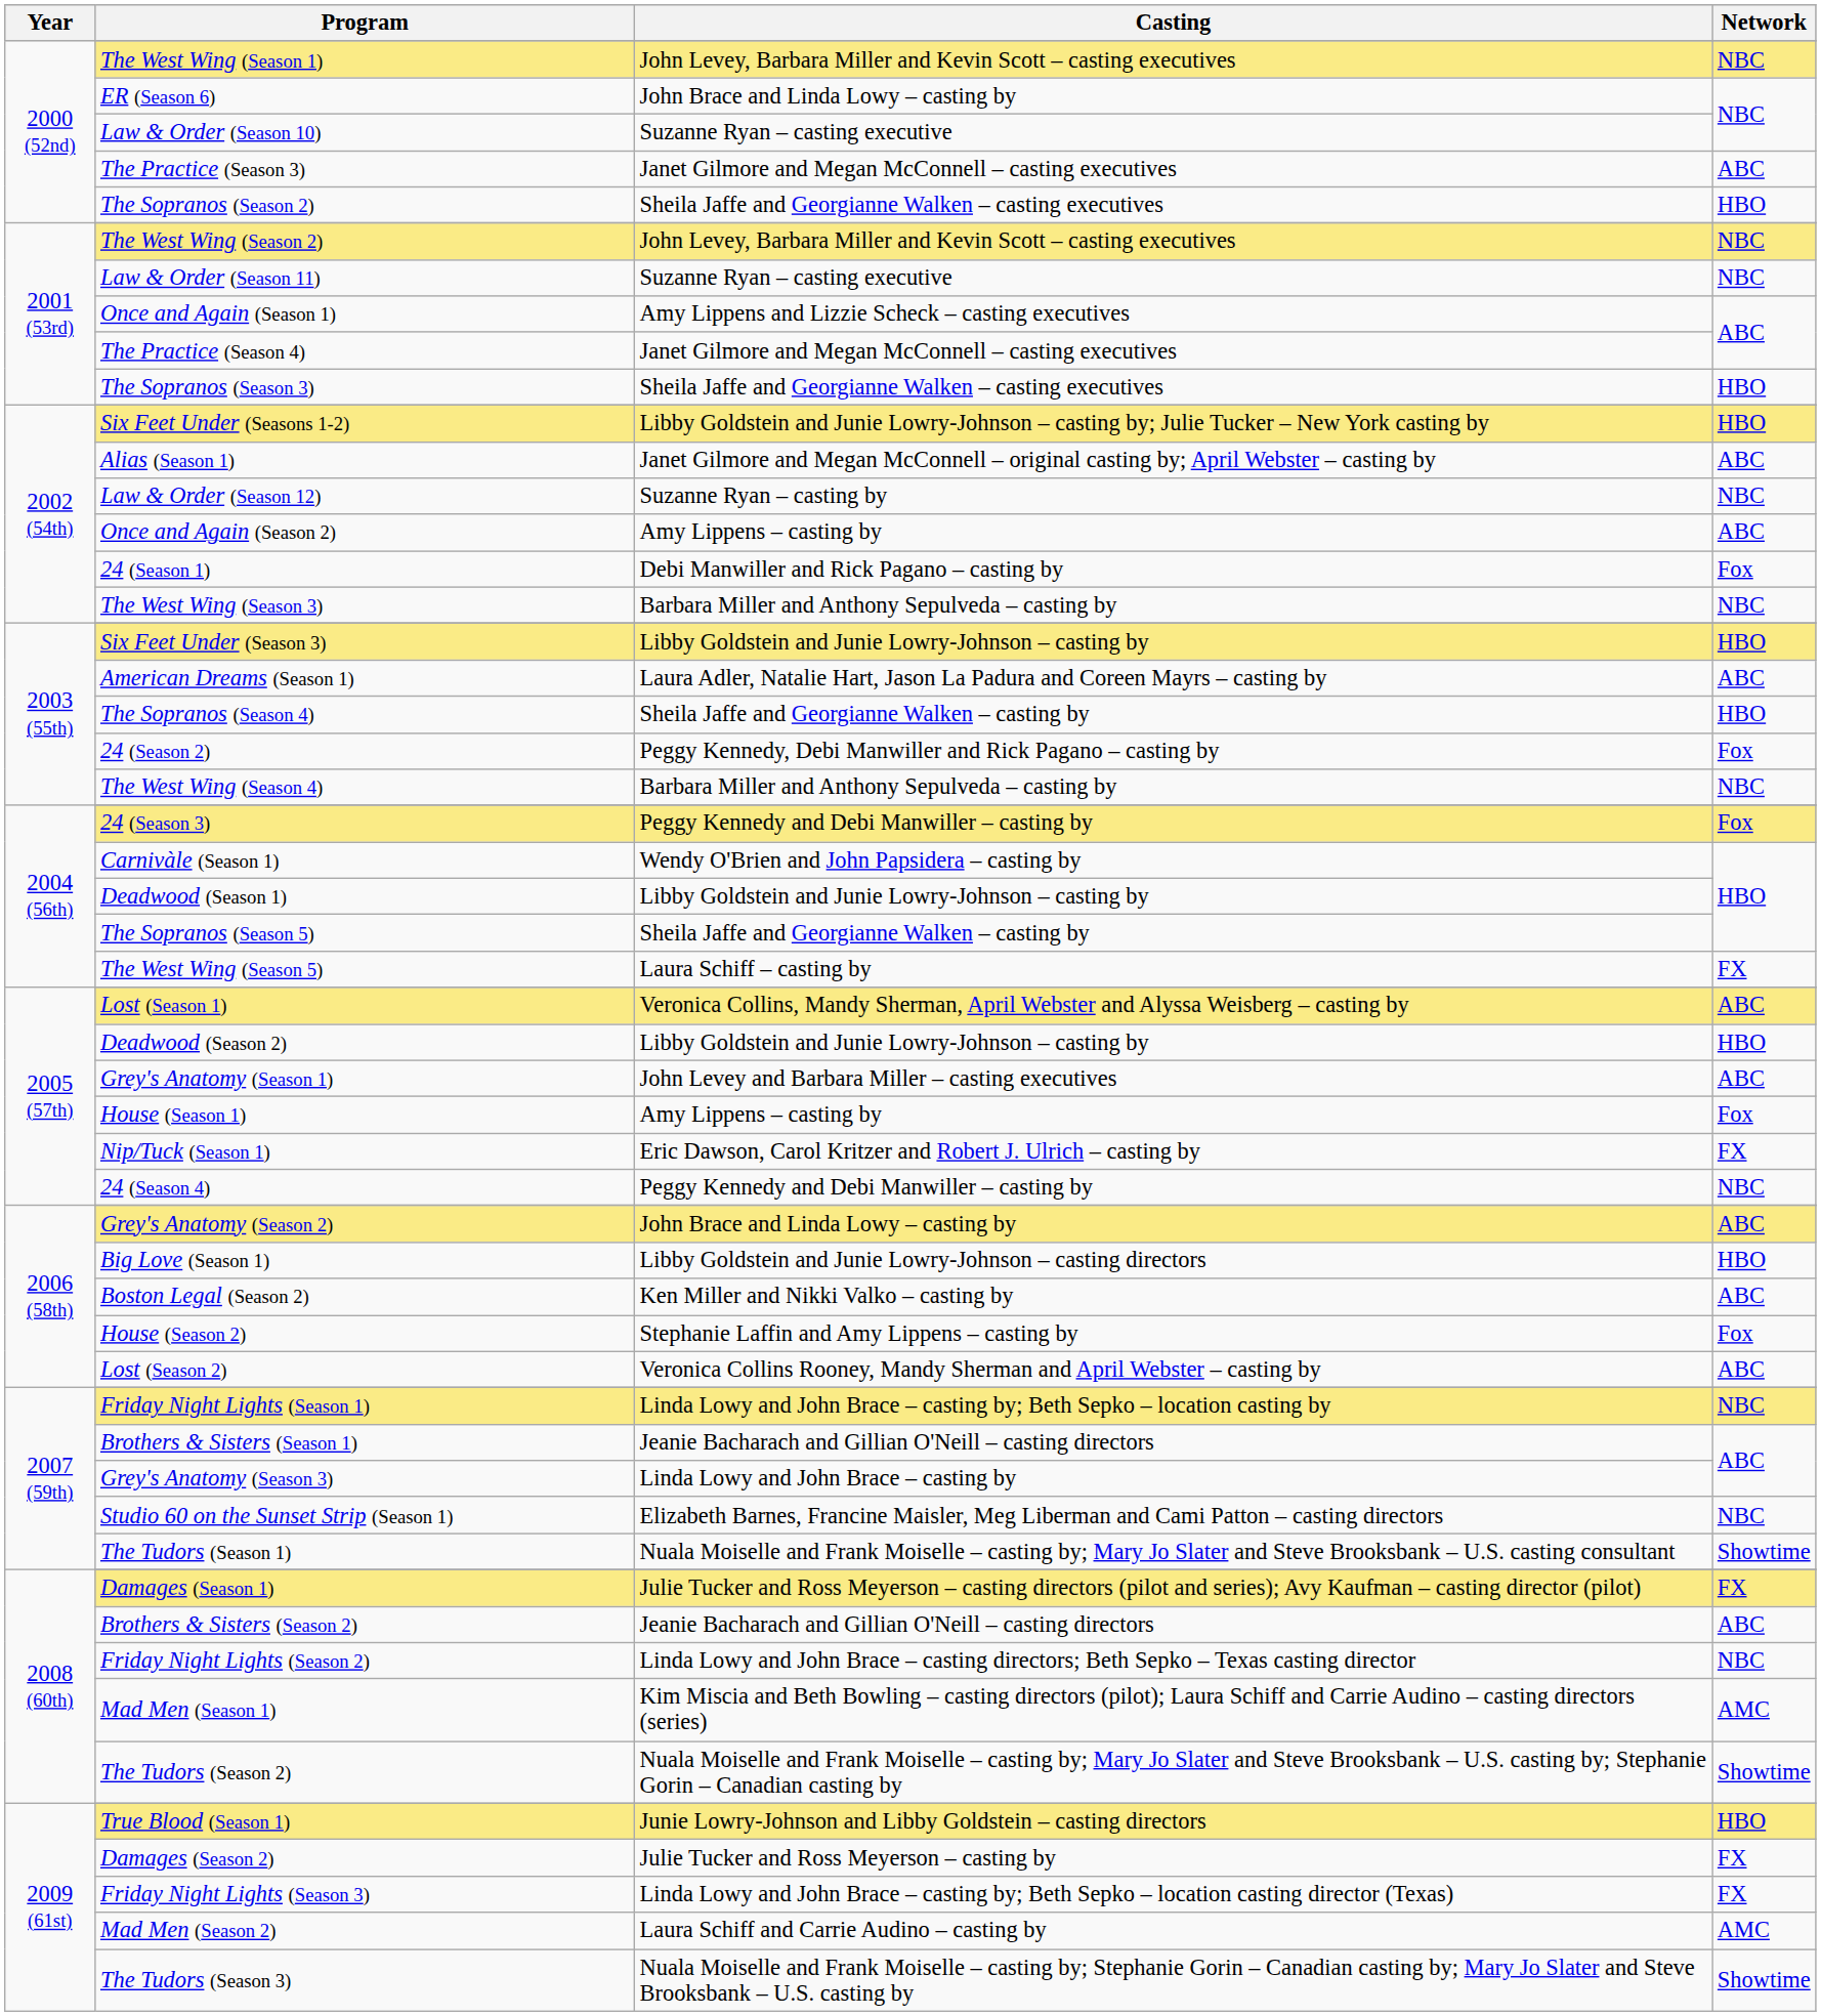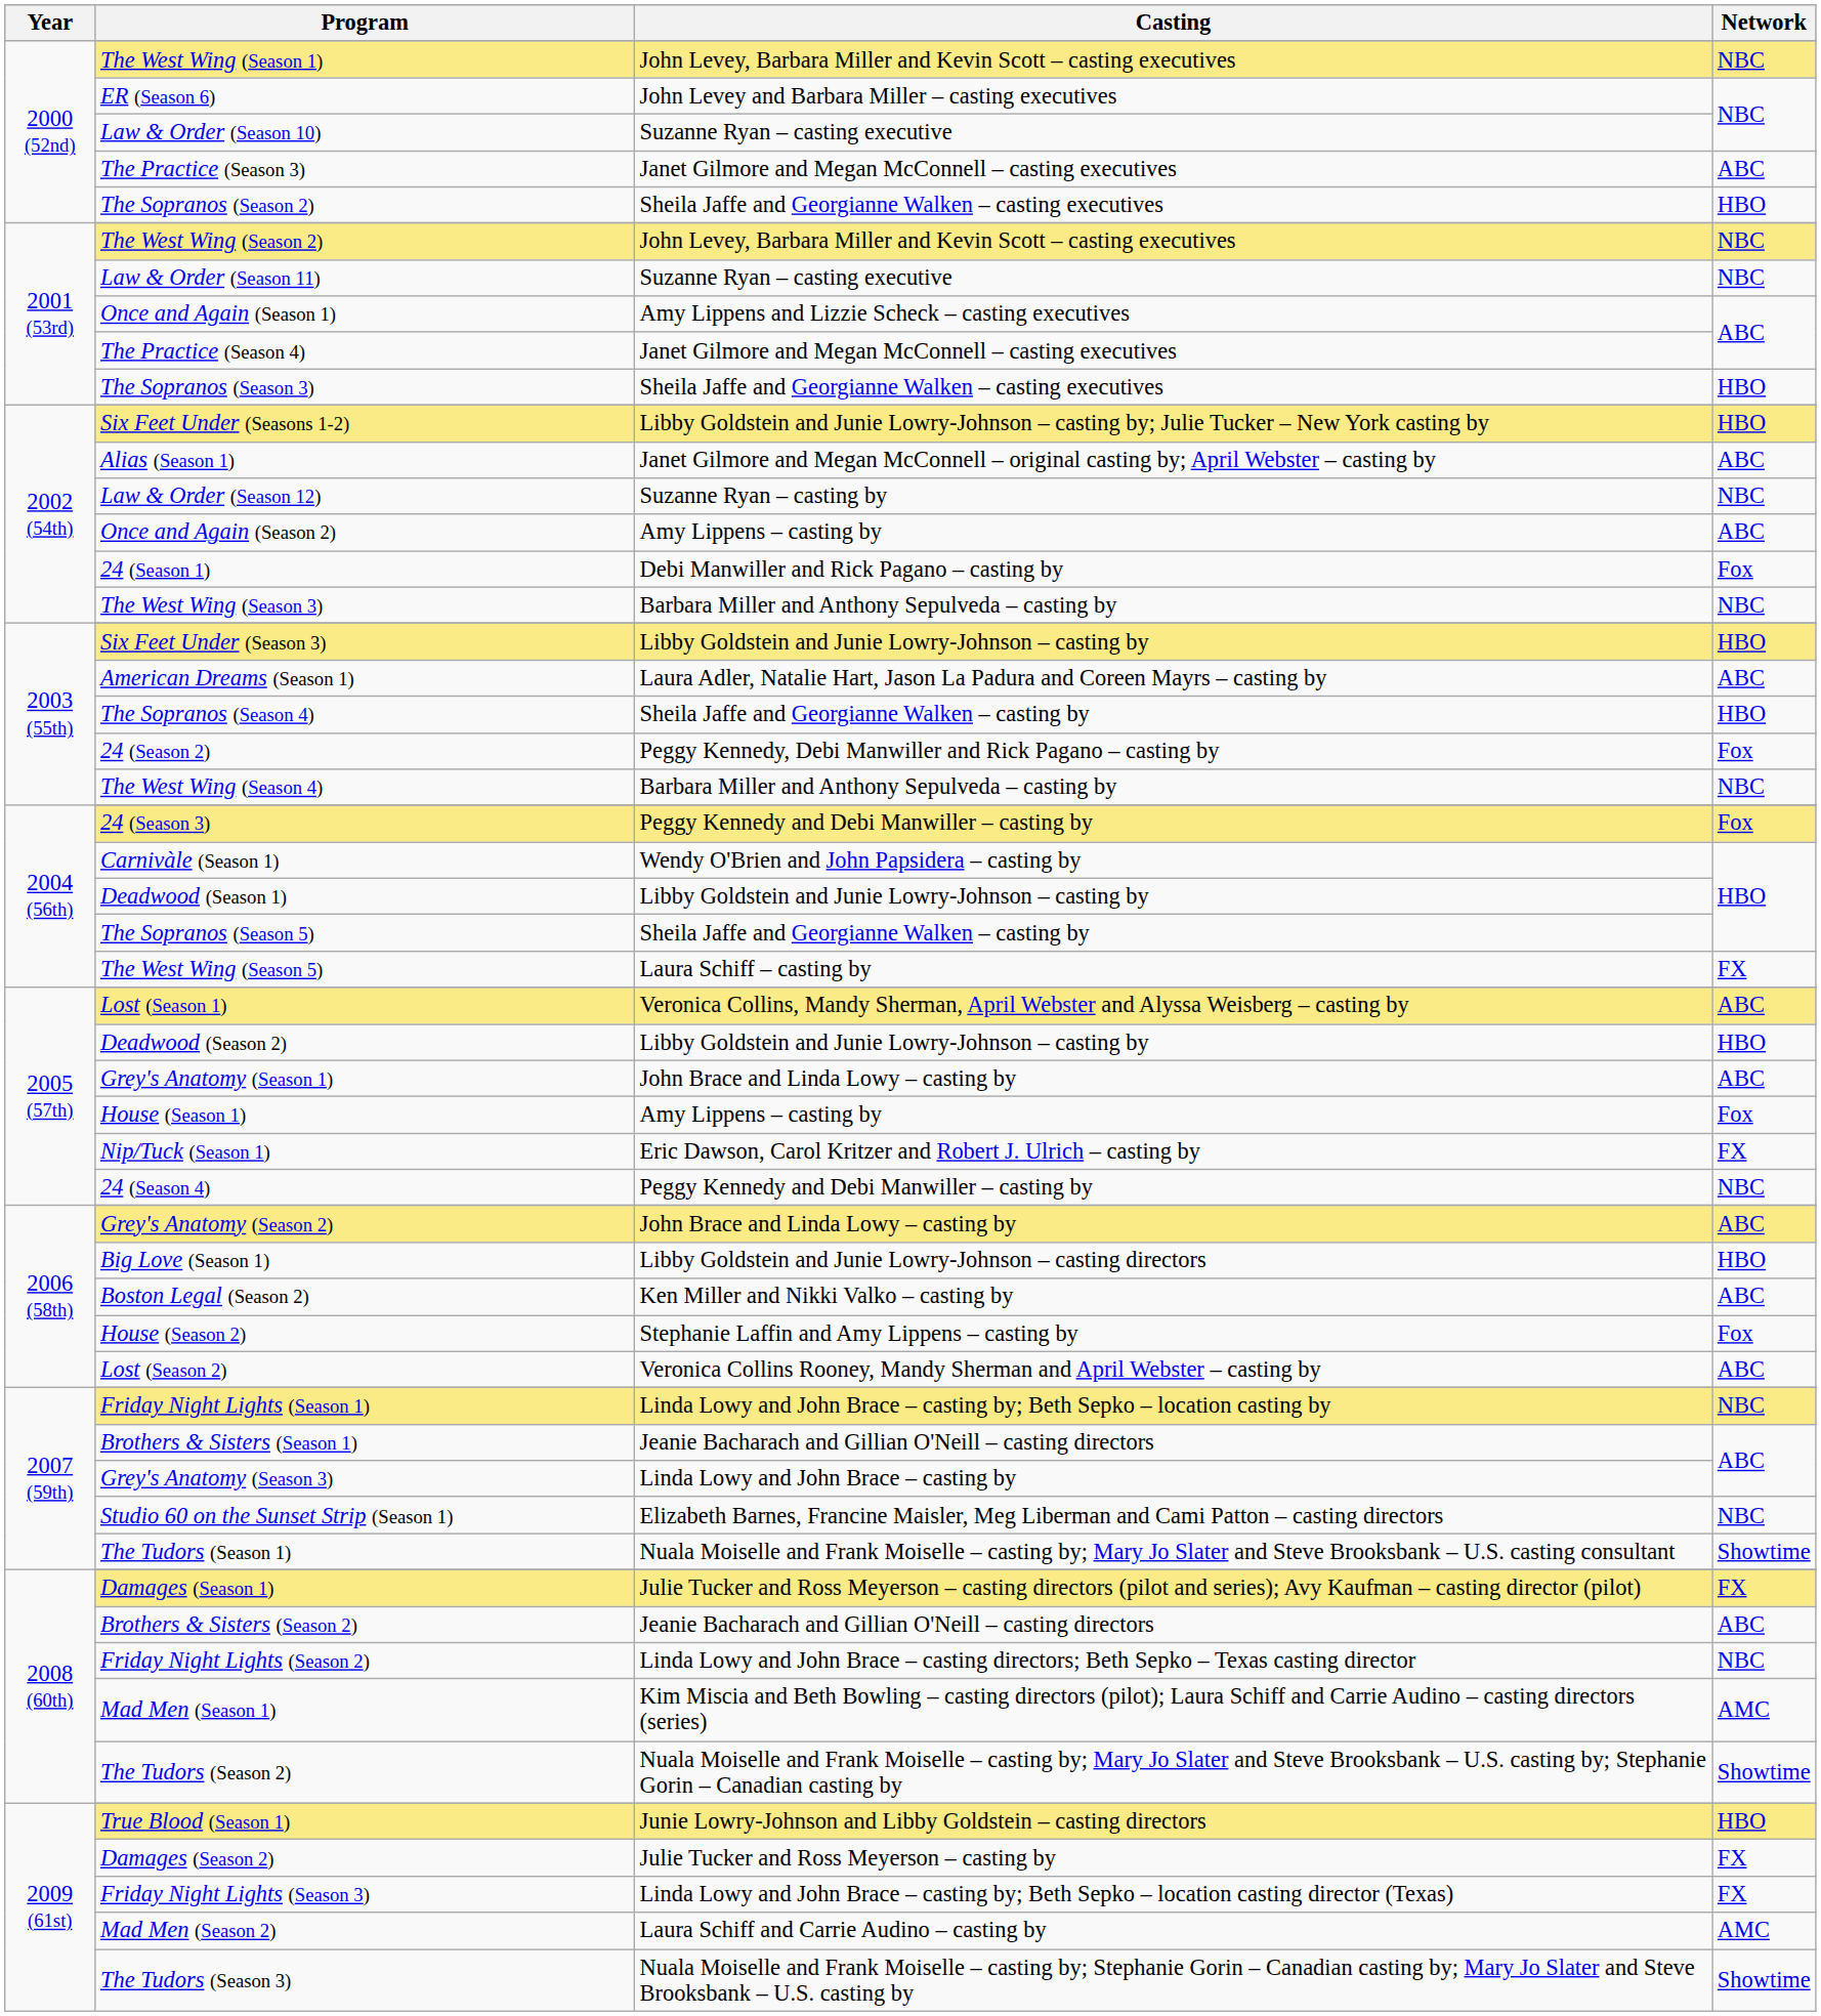ER (Season 6) | Casting: John Brace and Linda Lowy – casting by -> John Levey and Barbara Miller – casting executives
Grey's Anatomy (Season 1) | Casting: John Levey and Barbara Miller – casting executives -> John Brace and Linda Lowy – casting by
